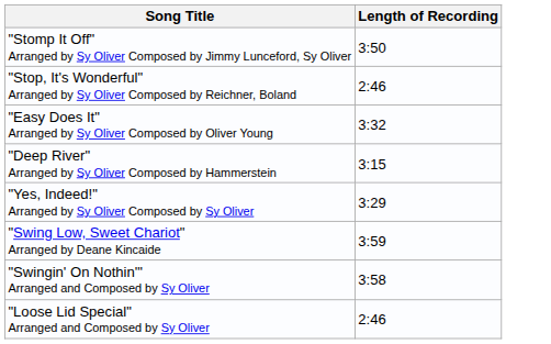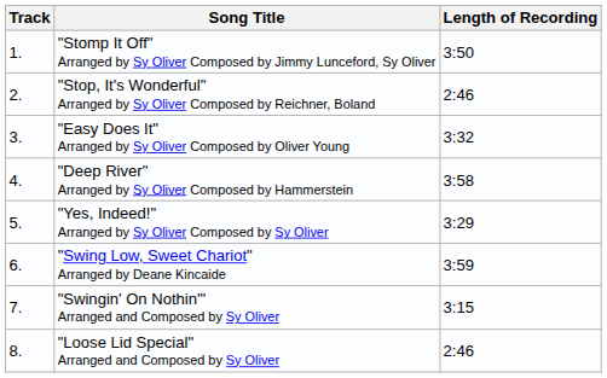+ column: Track | 1. | 2. | 3. | 4. | 5. | 6. | 7. | 8.
"Deep River" Arranged by Sy Oliver Composed by Hammerstein | Length of Recording: 3:15 -> 3:58
"Swingin' On Nothin'" Arranged and Composed by Sy Oliver | Length of Recording: 3:58 -> 3:15
